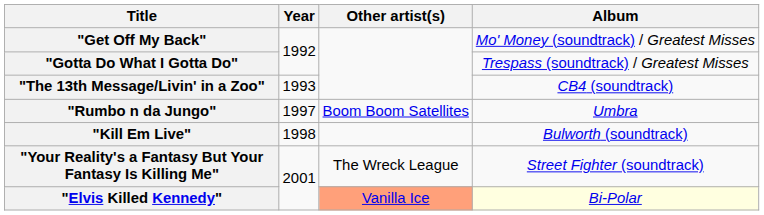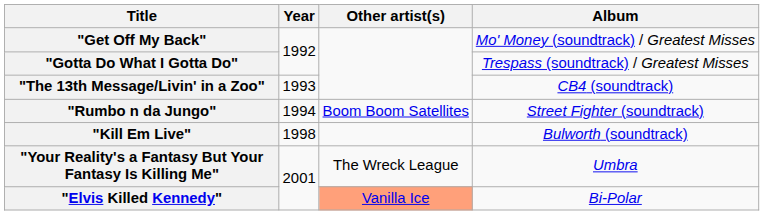"Rumbo n da Jungo" | Year: 1997 -> 1994
"Rumbo n da Jungo" | Album: Umbra -> Street Fighter (soundtrack)
"Your Reality's a Fantasy But Your Fantasy Is Killing Me" | Album: Street Fighter (soundtrack) -> Umbra
"Elvis Killed Kennedy" | Album: lightyellow background -> no background
